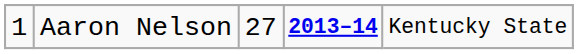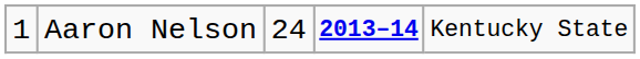Aaron Nelson | column 3: 27 -> 24
